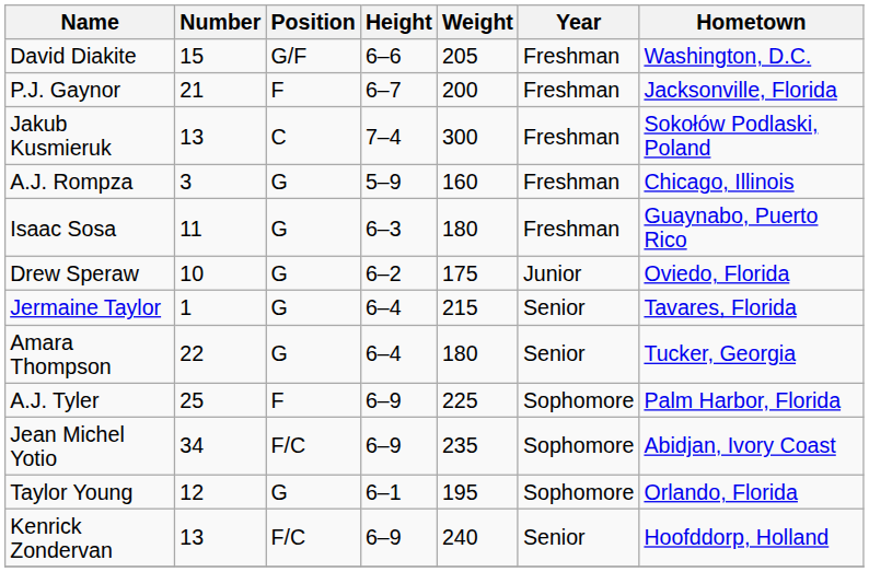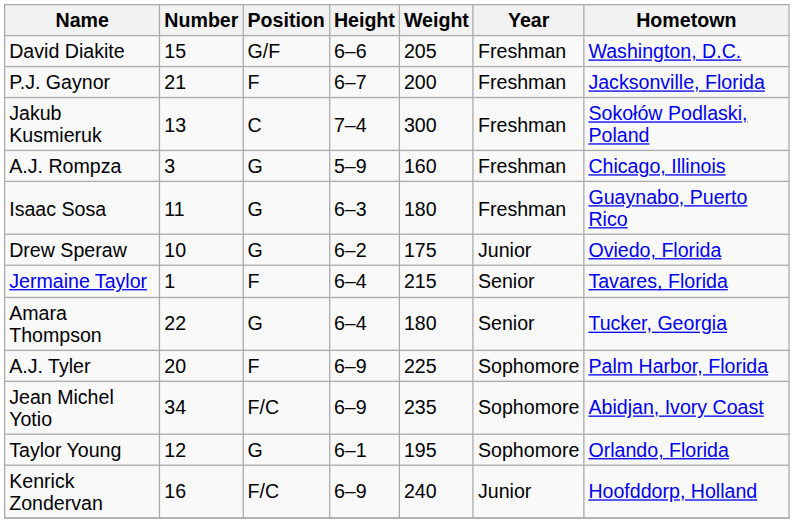Jermaine Taylor | Position: G -> F
A.J. Tyler | Number: 25 -> 20
Kenrick Zondervan | Number: 13 -> 16
Kenrick Zondervan | Year: Senior -> Junior
